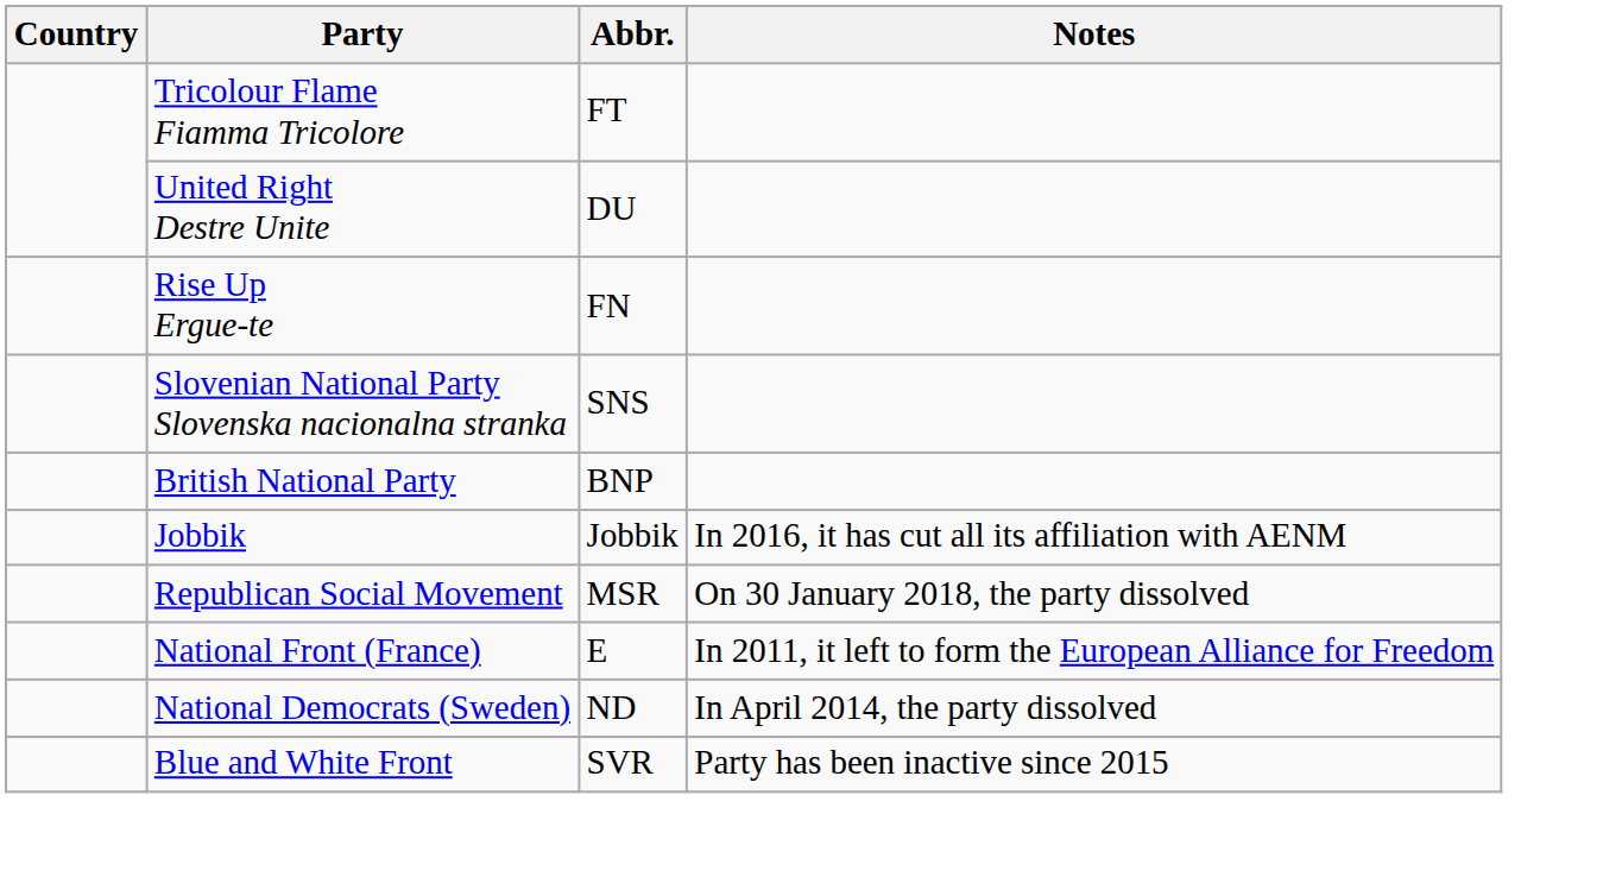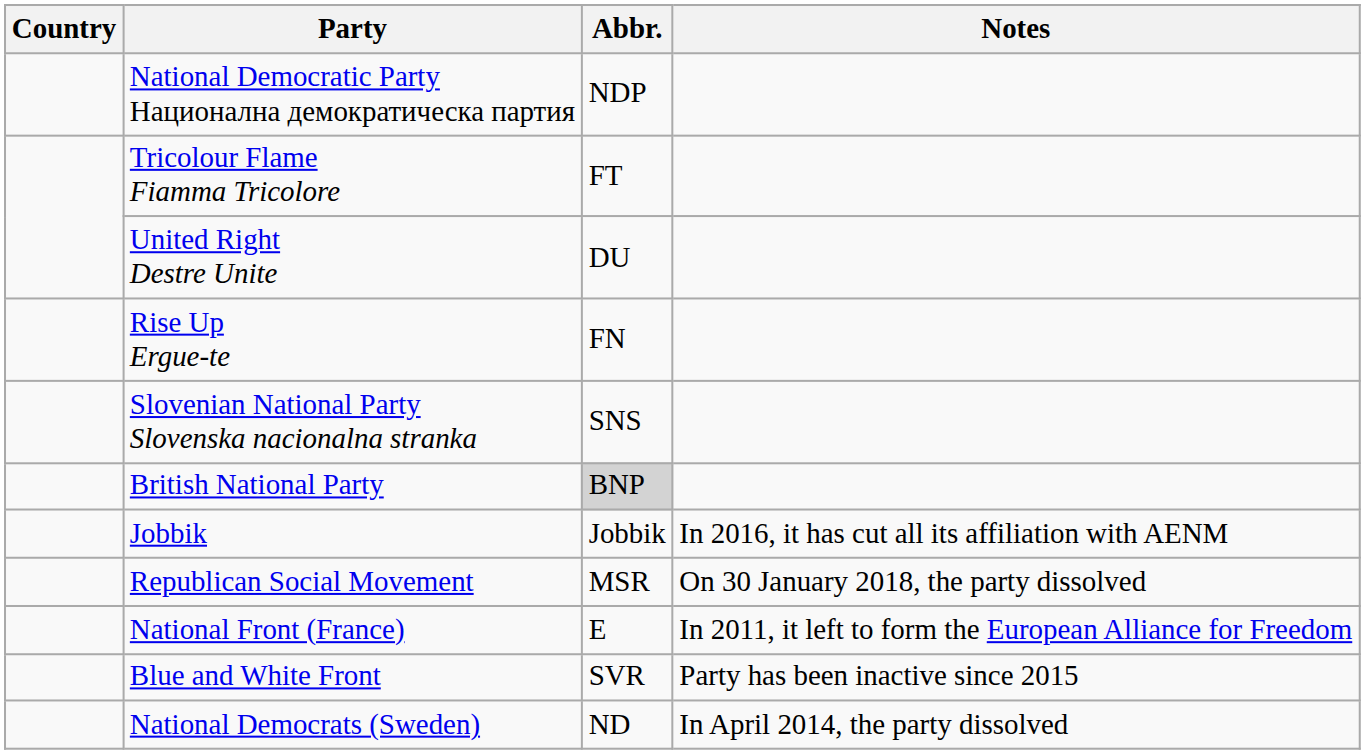+ row: National Democratic Party Национална демократическа партия | NDP
British National Party | Abbr.: no background -> lightgrey background
rows swapped: National Democrats (Sweden) <-> Blue and White Front
